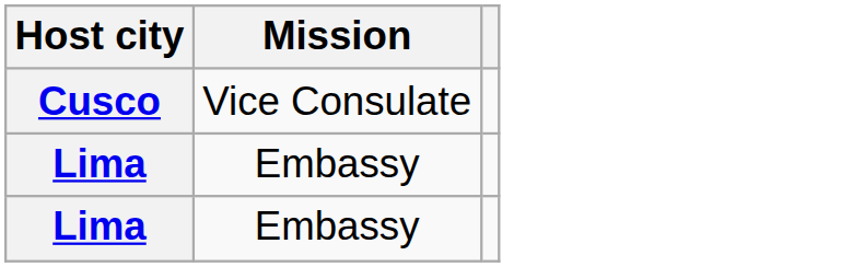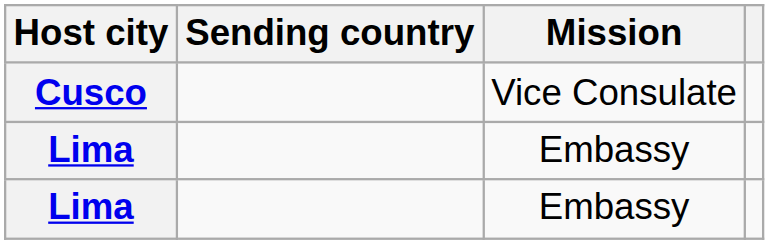+ column: Sending country
